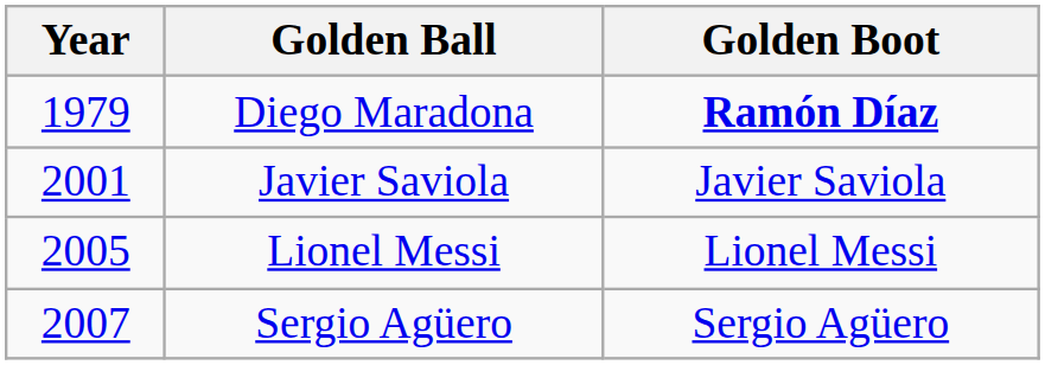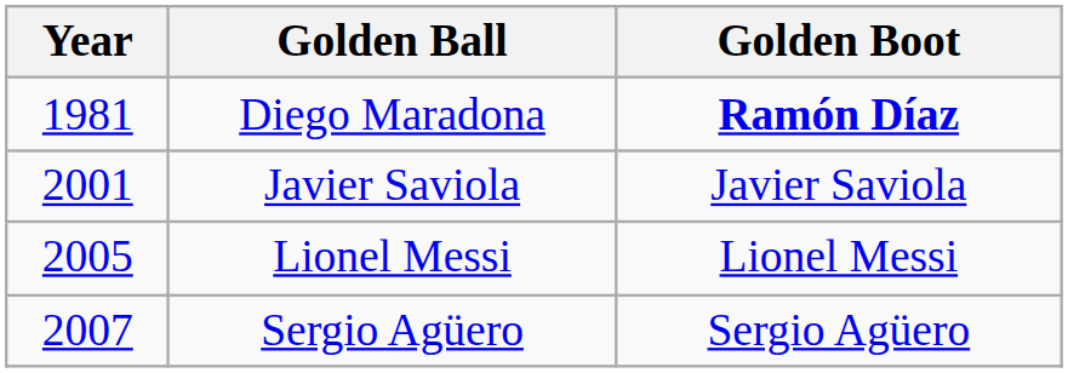Diego Maradona | Year: 1979 -> 1981
